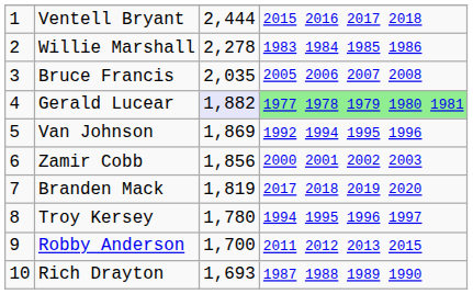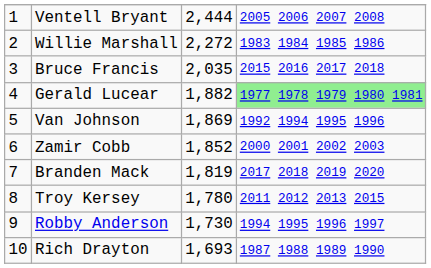Ventell Bryant | column 4: 2015 2016 2017 2018 -> 2005 2006 2007 2008
Willie Marshall | column 3: 2,278 -> 2,272
Bruce Francis | column 4: 2005 2006 2007 2008 -> 2015 2016 2017 2018
Gerald Lucear | column 3: lavender background -> no background
Zamir Cobb | column 3: 1,856 -> 1,852
Troy Kersey | column 4: 1994 1995 1996 1997 -> 2011 2012 2013 2015
Robby Anderson | column 3: 1,700 -> 1,730
Robby Anderson | column 4: 2011 2012 2013 2015 -> 1994 1995 1996 1997
